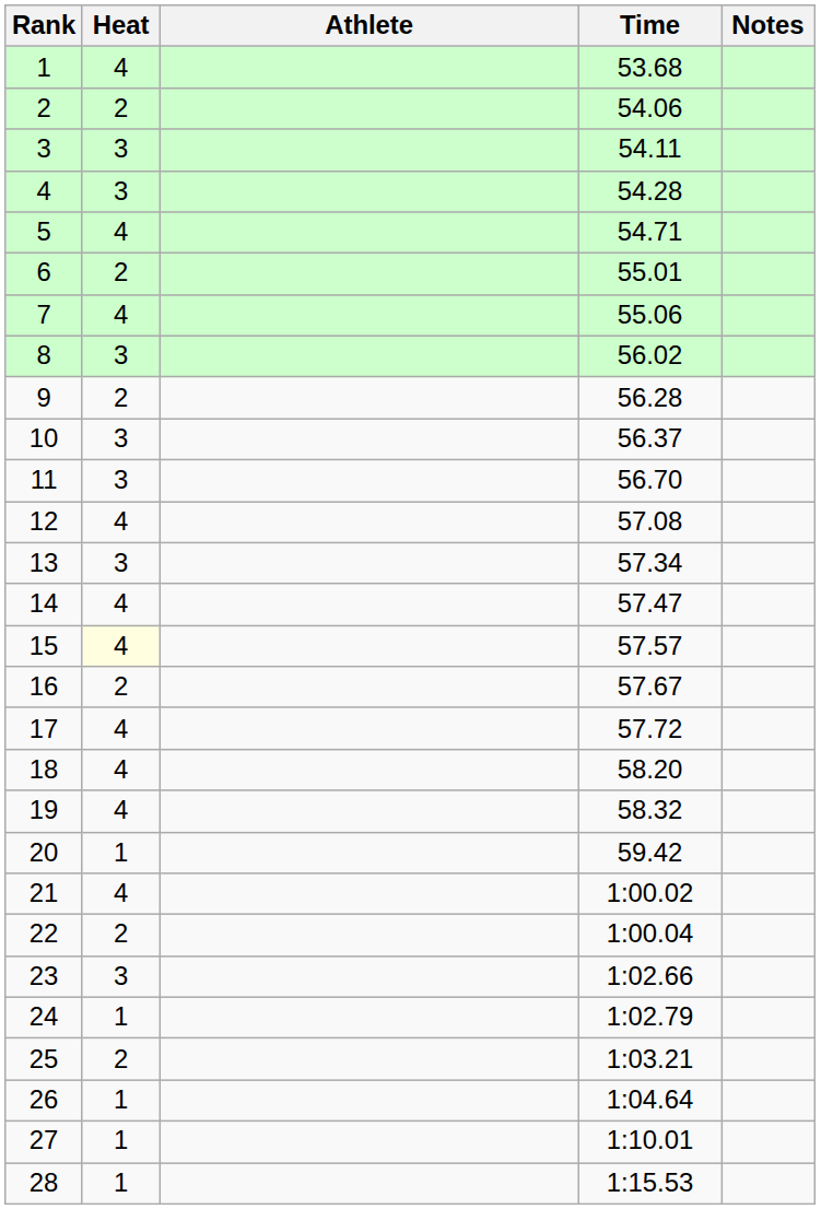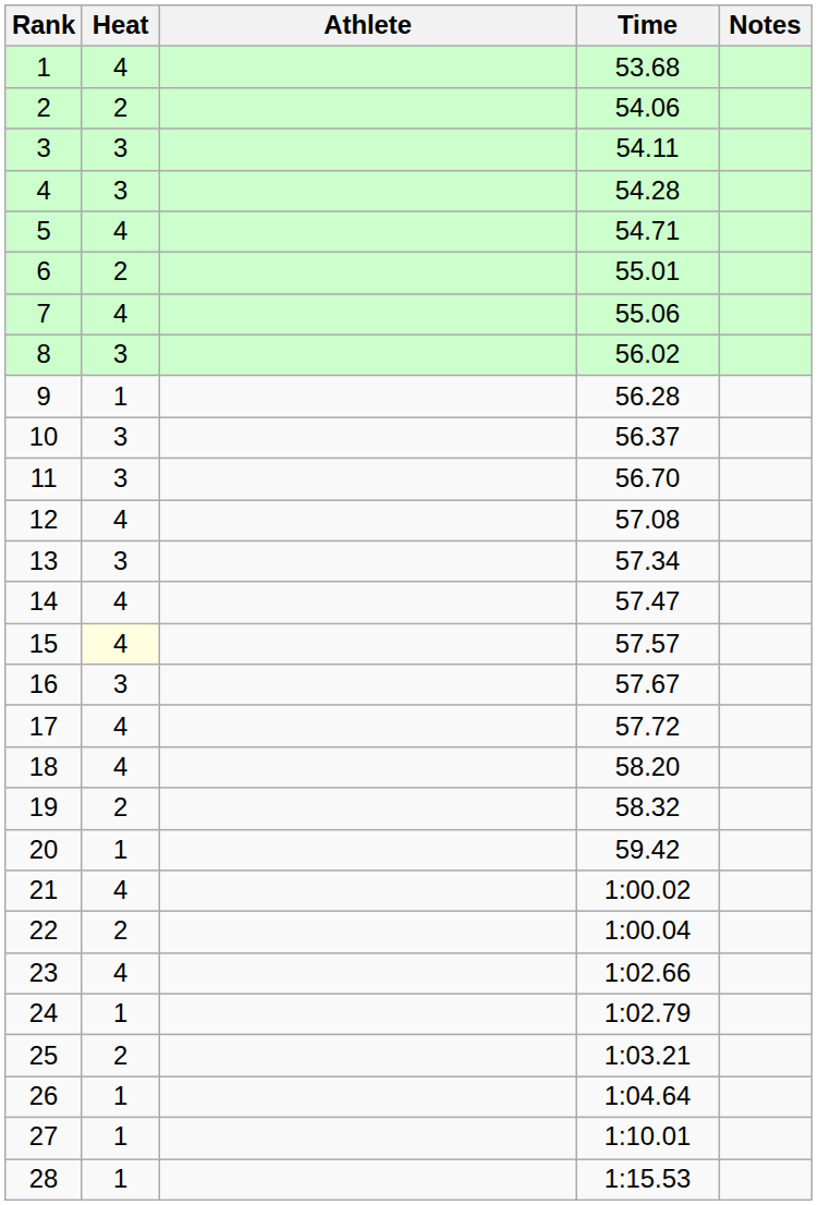9 | Heat: 2 -> 1
16 | Heat: 2 -> 3
19 | Heat: 4 -> 2
23 | Heat: 3 -> 4
